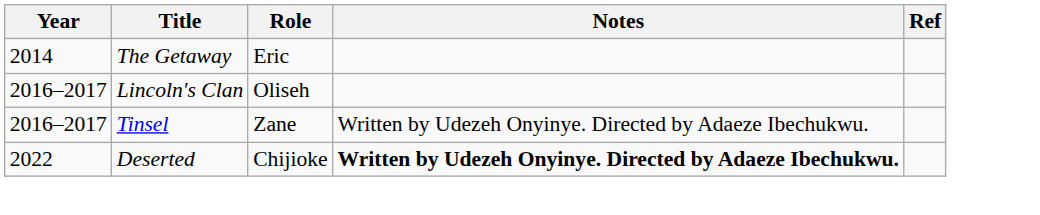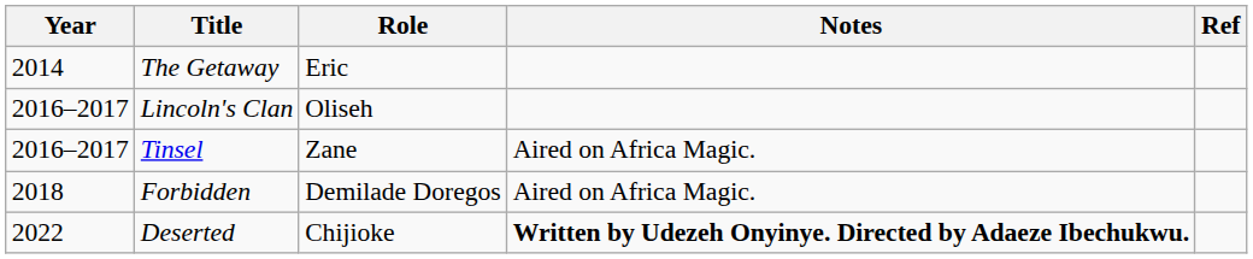Tinsel | Notes: Written by Udezeh Onyinye. Directed by Adaeze Ibechukwu. -> Aired on Africa Magic.
+ row: 2018 | Forbidden | Demilade Doregos | Aired on Africa Magic.
